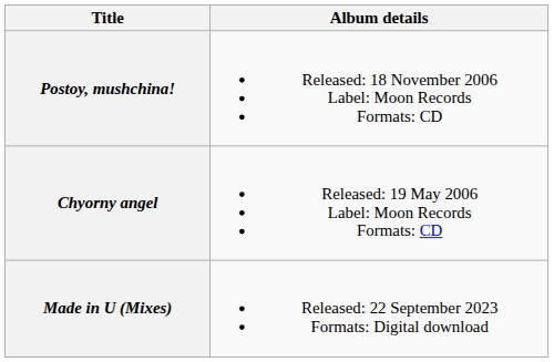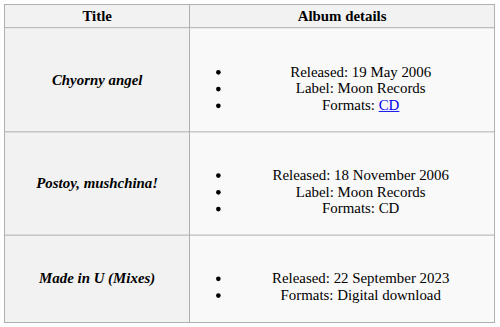rows swapped: Chyorny angel <-> Postoy, mushchina!
